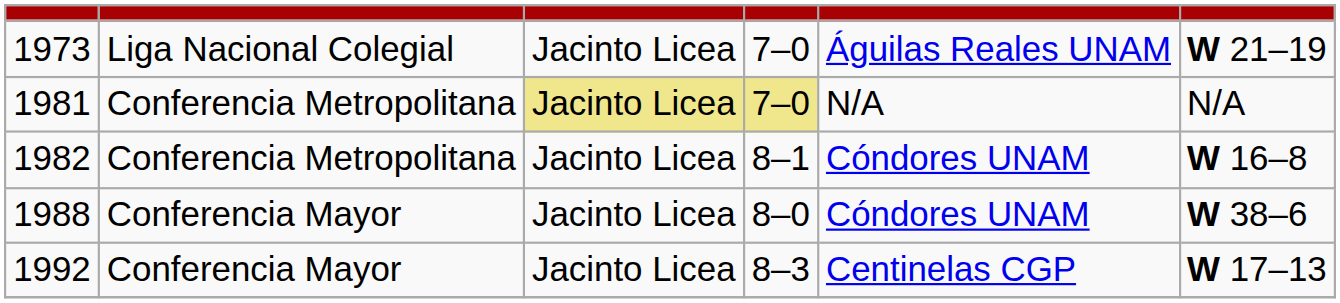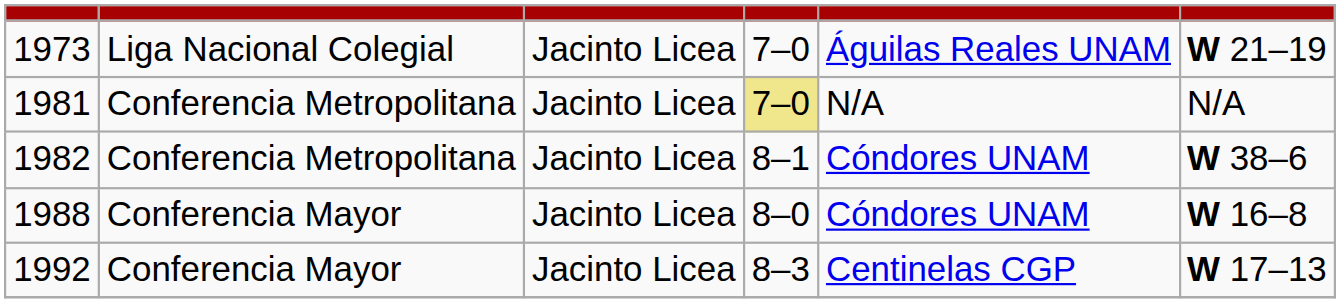1981 | column 3: khaki background -> no background
1982 | column 6: W 16–8 -> W 38–6
1988 | column 6: W 38–6 -> W 16–8
